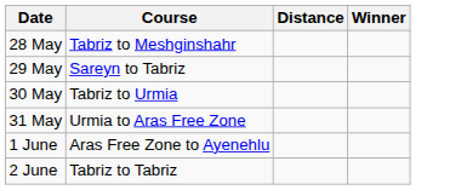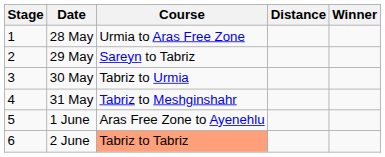+ column: Stage | 1 | 2 | 3 | 4 | 5 | 6
28 May | Course: Tabriz to Meshginshahr -> Urmia to Aras Free Zone
31 May | Course: Urmia to Aras Free Zone -> Tabriz to Meshginshahr
2 June | Course: no background -> lightsalmon background
